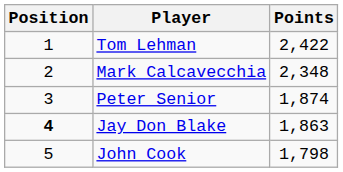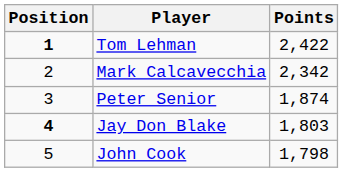Tom Lehman | Position: normal -> bold
Mark Calcavecchia | Points: 2,348 -> 2,342
Jay Don Blake | Points: 1,863 -> 1,803
